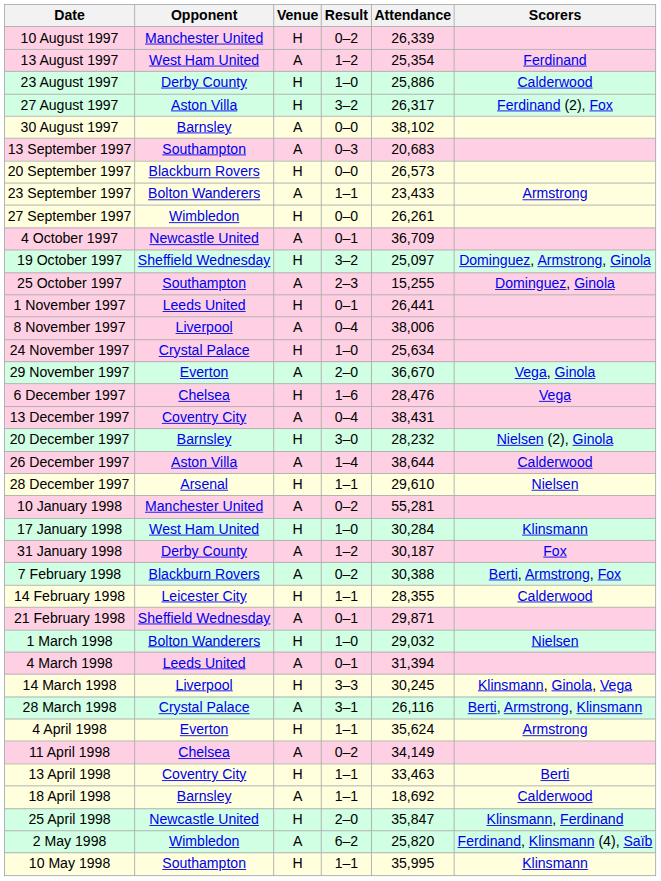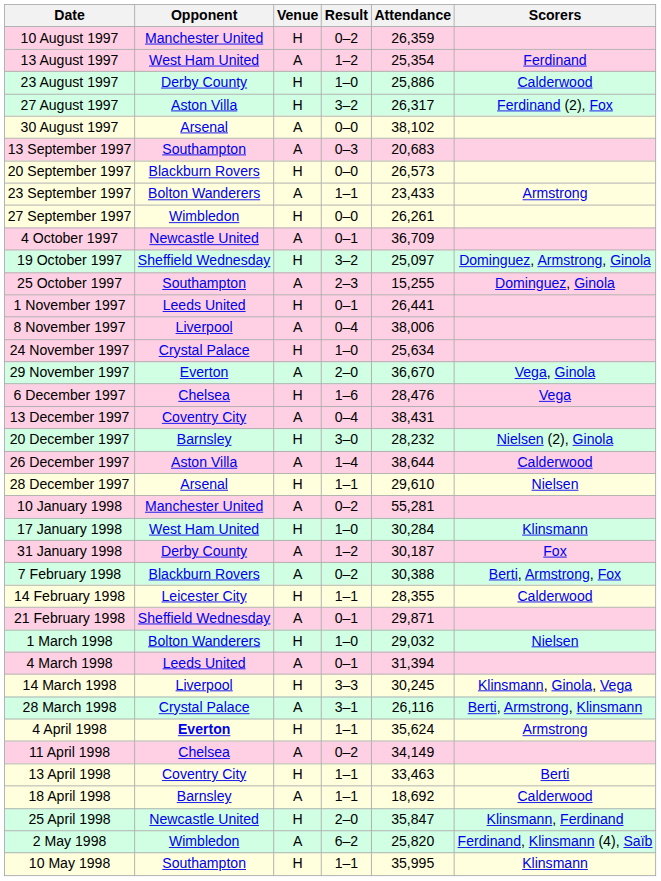10 August 1997 | Attendance: 26,339 -> 26,359
30 August 1997 | Opponent: Barnsley -> Arsenal
4 April 1998 | Opponent: normal -> bold
